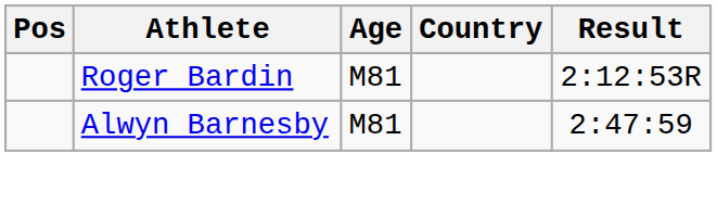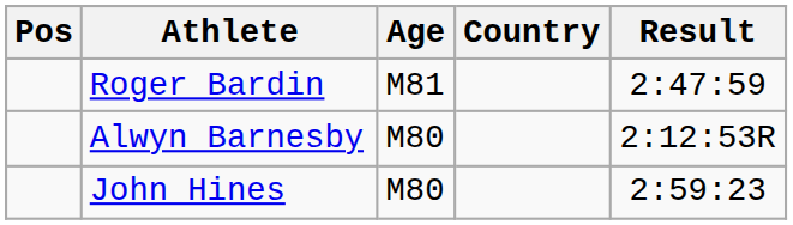Roger Bardin | Result: 2:12:53R -> 2:47:59
Alwyn Barnesby | Age: M81 -> M80
Alwyn Barnesby | Result: 2:47:59 -> 2:12:53R
+ row: John Hines | M80 | 2:59:23
